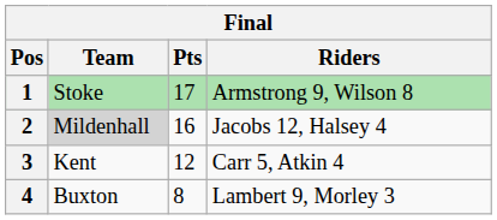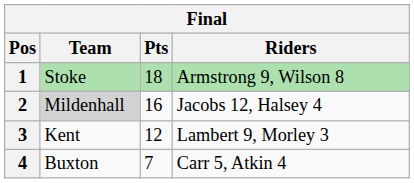1 | Pts: 17 -> 18
3 | Riders: Carr 5, Atkin 4 -> Lambert 9, Morley 3
4 | Pts: 8 -> 7
4 | Riders: Lambert 9, Morley 3 -> Carr 5, Atkin 4
